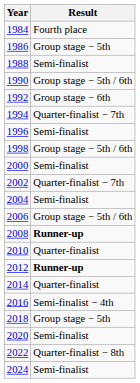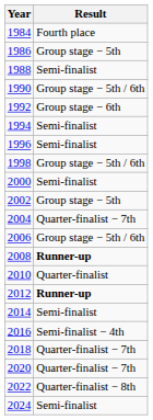1994 | Result: Quarter-finalist − 7th -> Semi-finalist
2002 | Result: Quarter-finalist − 7th -> Group stage − 5th
2004 | Result: Semi-finalist -> Quarter-finalist − 7th
2014 | Result: Quarter-finalist -> Semi-finalist
2018 | Result: Group stage − 5th -> Quarter-finalist − 7th
2020 | Result: Semi-finalist -> Quarter-finalist − 7th
